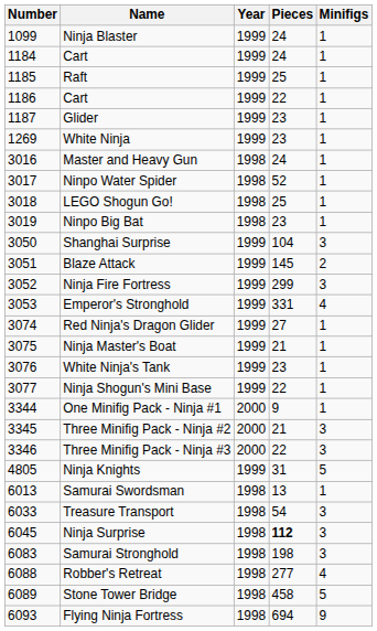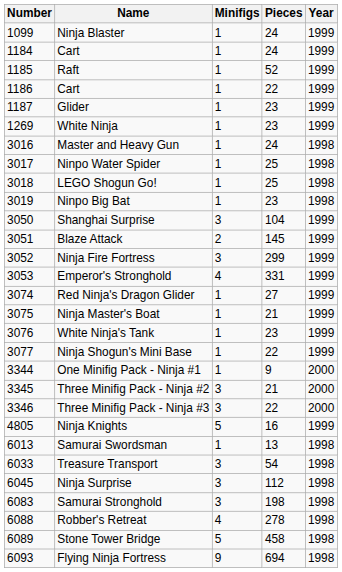columns swapped: Year <-> Minifigs
Raft | Pieces: 25 -> 52
Ninpo Water Spider | Pieces: 52 -> 25
Ninja Knights | Pieces: 31 -> 16
Ninja Surprise | Pieces: bold -> normal
Robber's Retreat | Pieces: 277 -> 278
